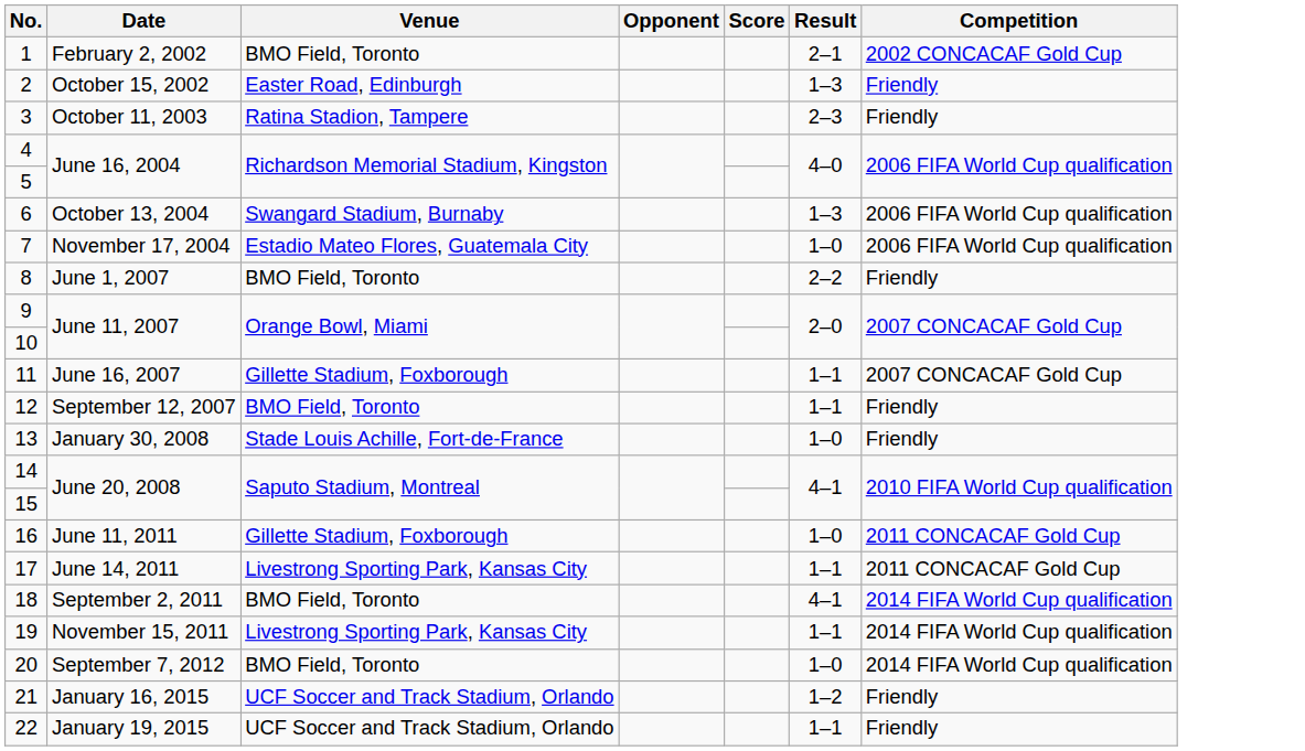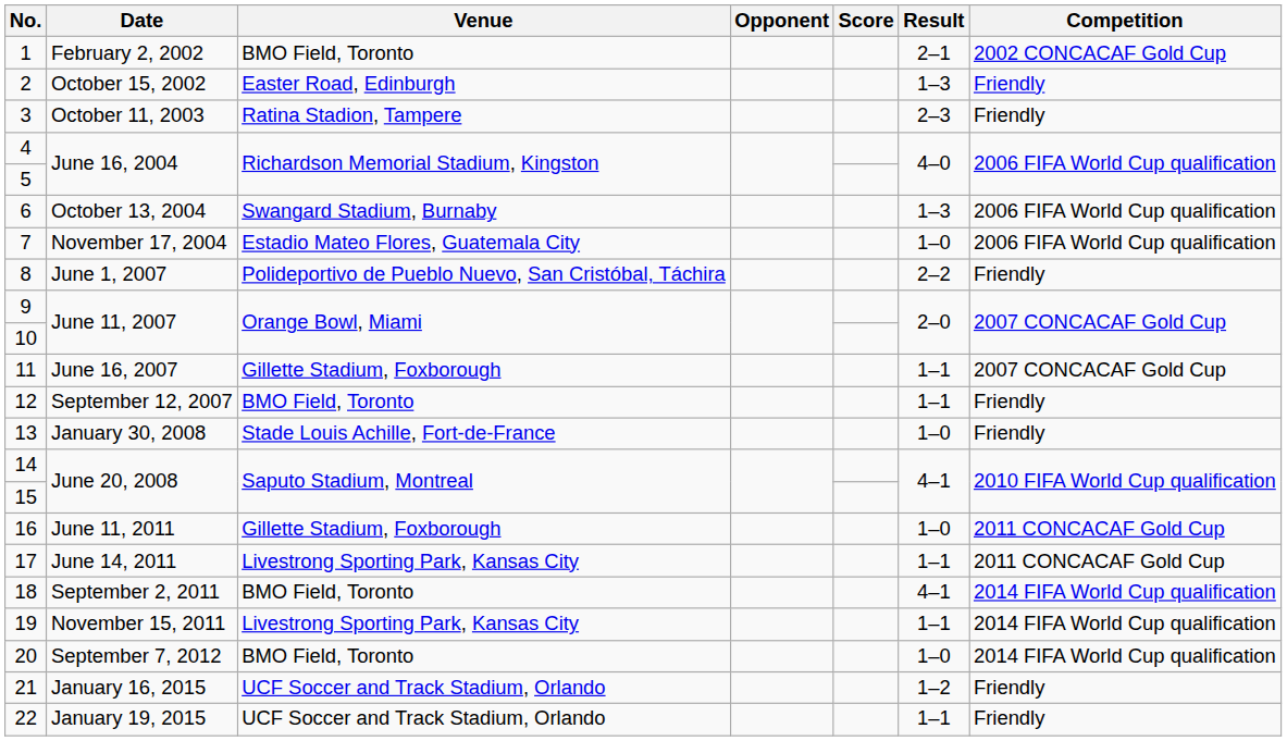8 | Venue: BMO Field, Toronto -> Polideportivo de Pueblo Nuevo, San Cristóbal, Táchira
